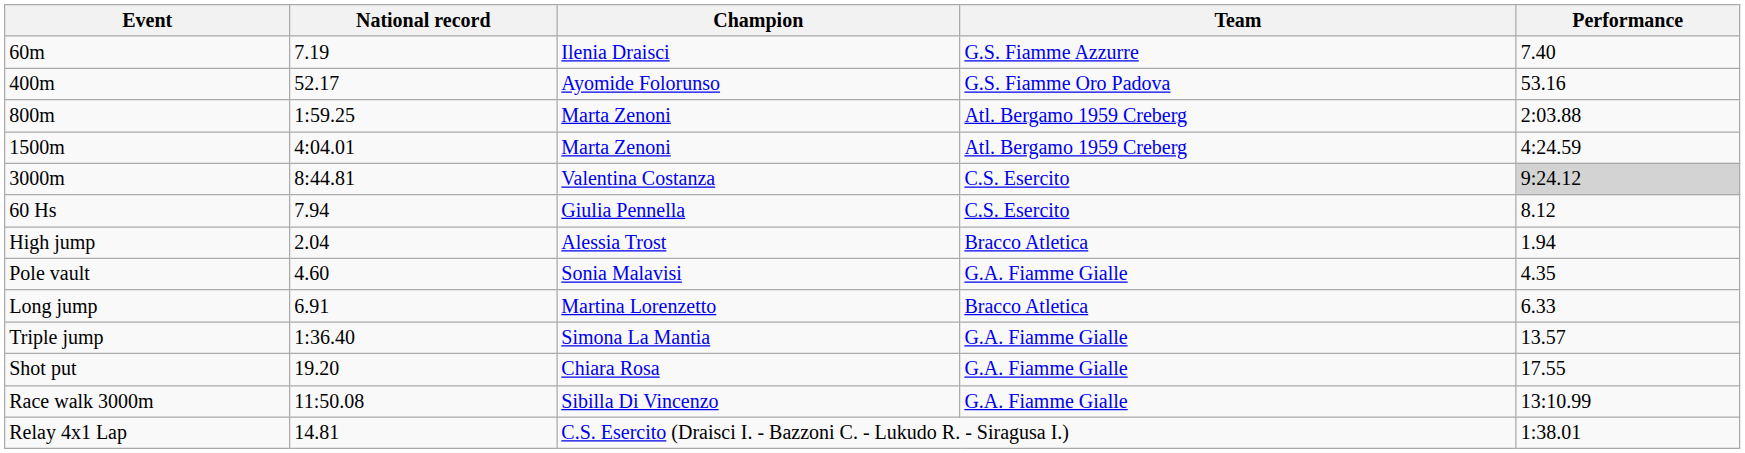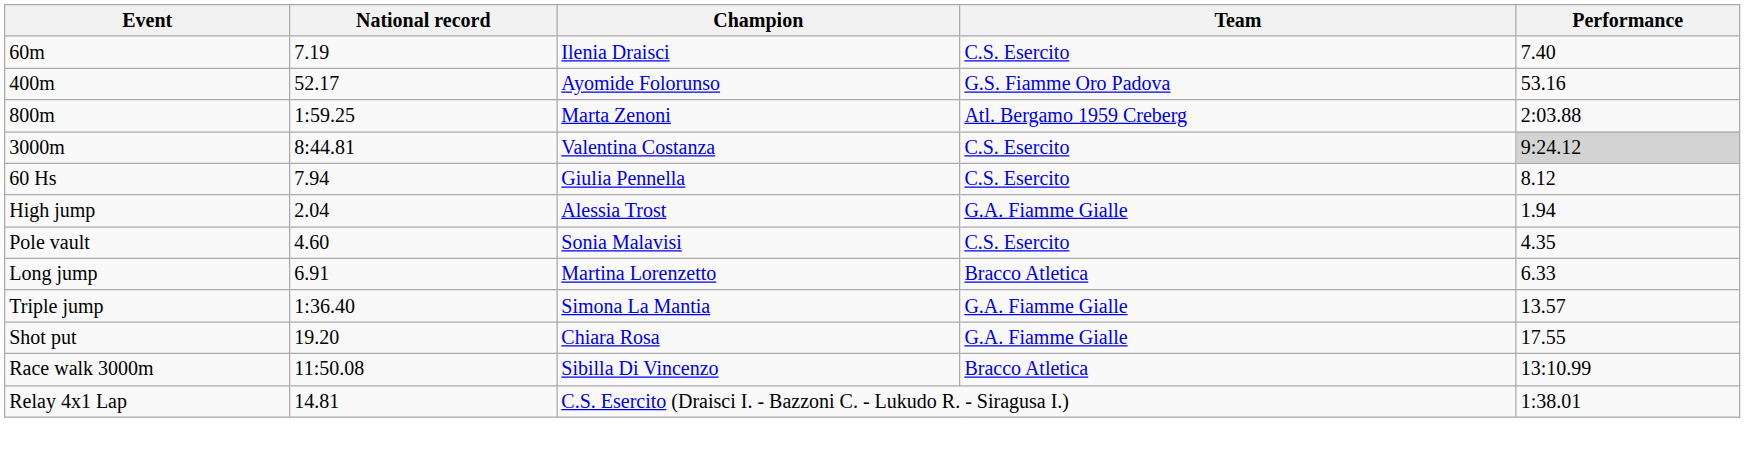60m | Team: G.S. Fiamme Azzurre -> C.S. Esercito
- row: 1500m | 4:04.01 | Marta Zenoni | Atl. Bergamo 1959 Creberg | 4:24.59
High jump | Team: Bracco Atletica -> G.A. Fiamme Gialle
Pole vault | Team: G.A. Fiamme Gialle -> C.S. Esercito
Race walk 3000m | Team: G.A. Fiamme Gialle -> Bracco Atletica
